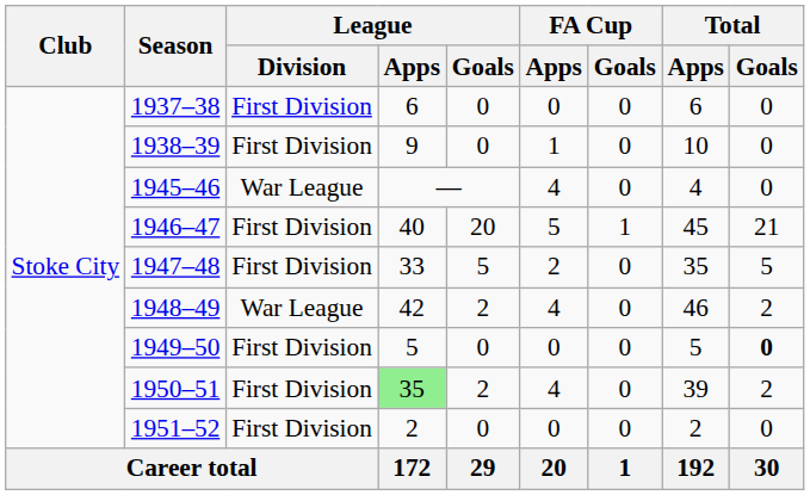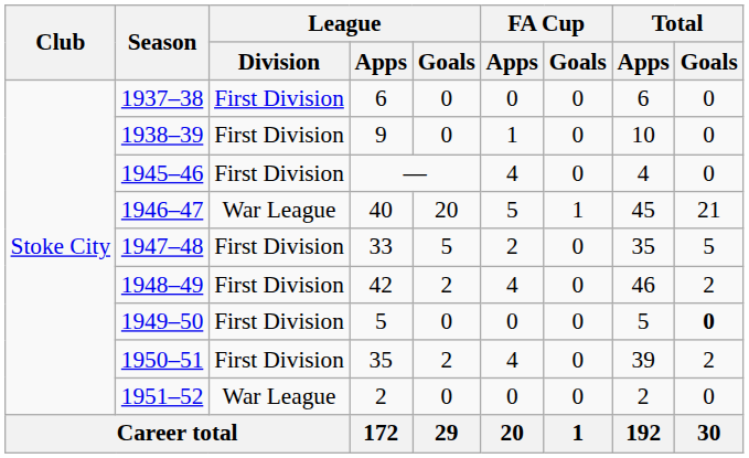1945–46 | League / Division: War League -> First Division
1946–47 | League / Division: First Division -> War League
1948–49 | League / Division: War League -> First Division
1950–51 | League / Apps: lightgreen background -> no background
1951–52 | League / Division: First Division -> War League
